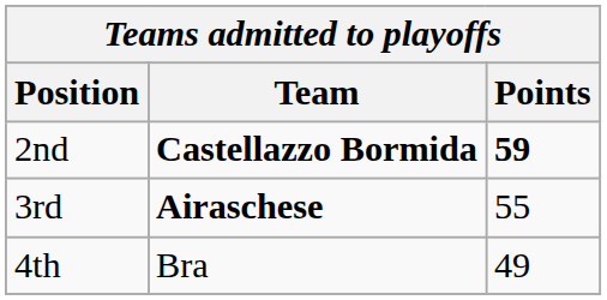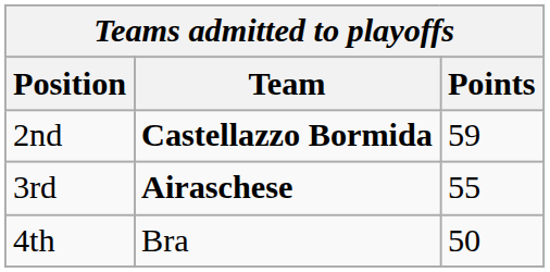2nd | Points: bold -> normal
4th | Points: 49 -> 50
